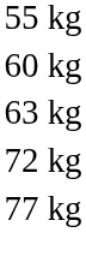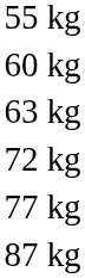+ row: 87 kg
